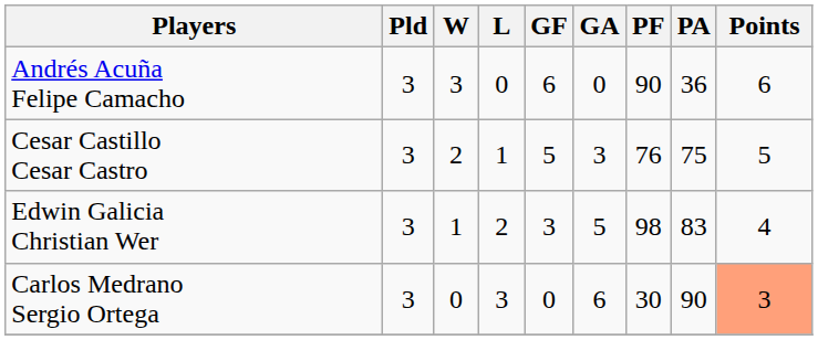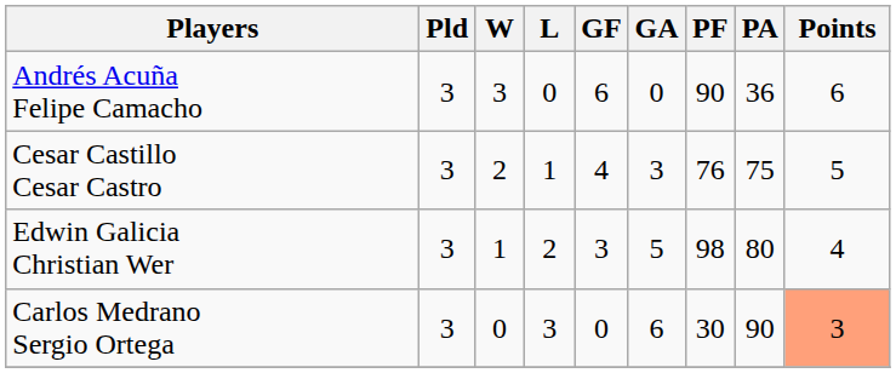Cesar Castillo Cesar Castro | GF: 5 -> 4
Edwin Galicia Christian Wer | PA: 83 -> 80
